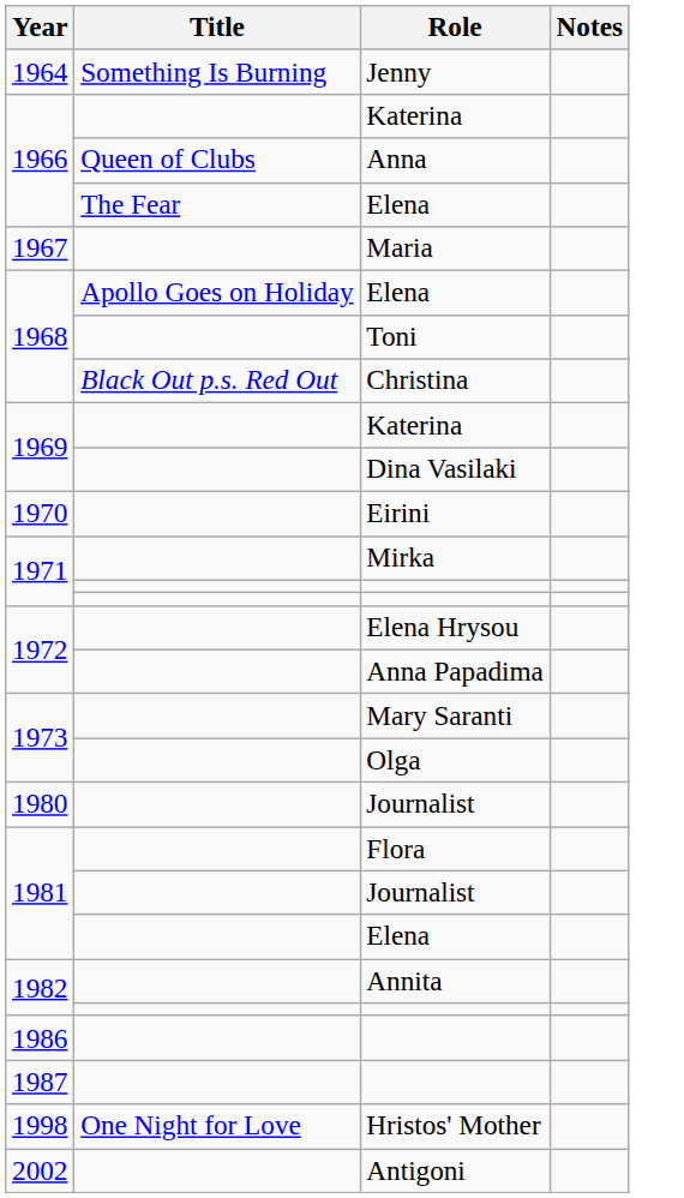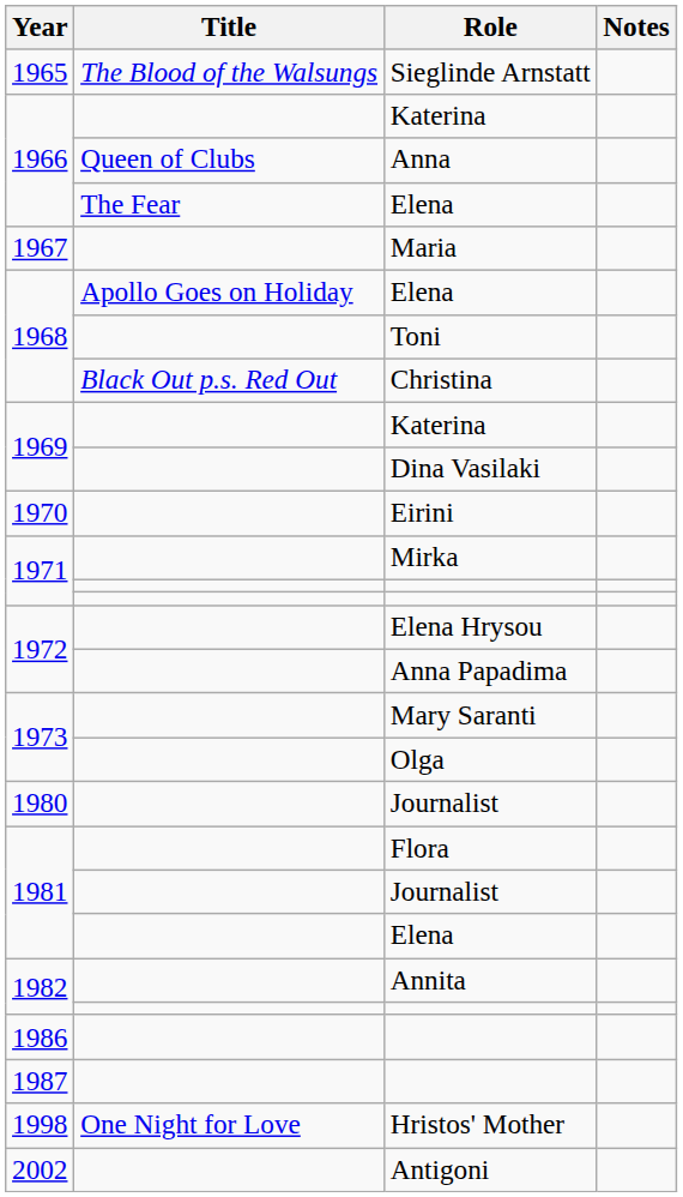- row: 1964 | Something Is Burning | Jenny
+ row: 1965 | The Blood of the Walsungs | Sieglinde Arnstatt
